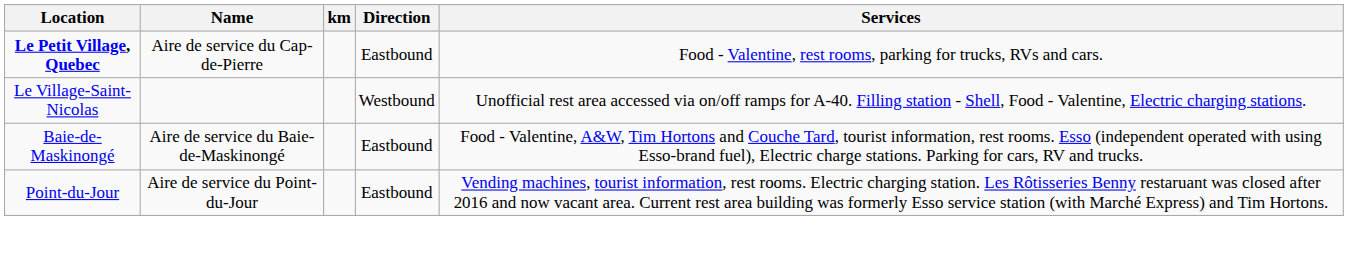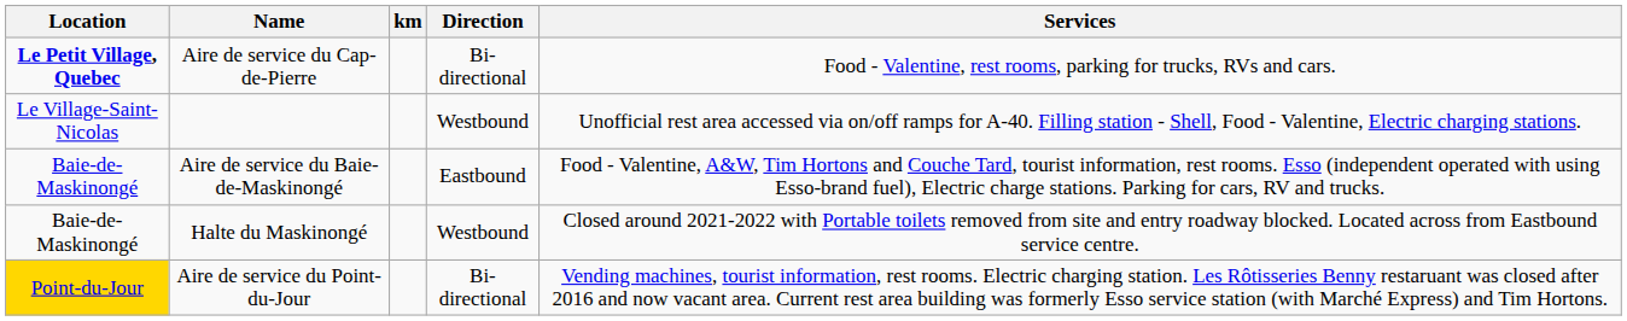Aire de service du Cap-de-Pierre | Direction: Eastbound -> Bi-directional
+ row: Baie-de-Maskinongé | Halte du Maskinongé | Westbound | Closed around 2021-2022 with Portable toilets removed from site and entry roadway blocked. Located across from Eastbound service centre.
Aire de service du Point-du-Jour | Location: no background -> gold background
Aire de service du Point-du-Jour | Direction: Eastbound -> Bi-directional
